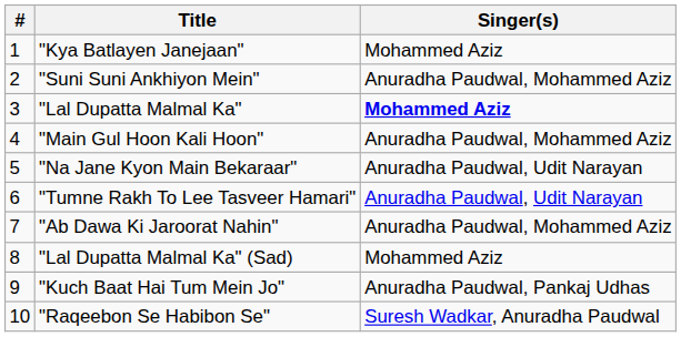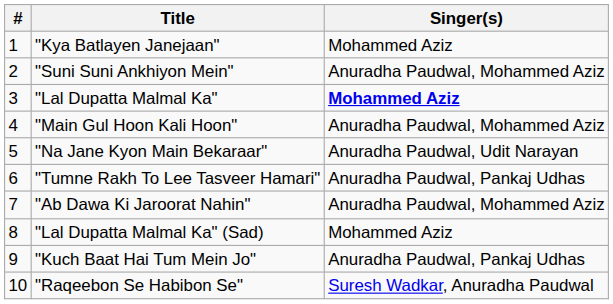"Tumne Rakh To Lee Tasveer Hamari" | Singer(s): Anuradha Paudwal, Udit Narayan -> Anuradha Paudwal, Pankaj Udhas
